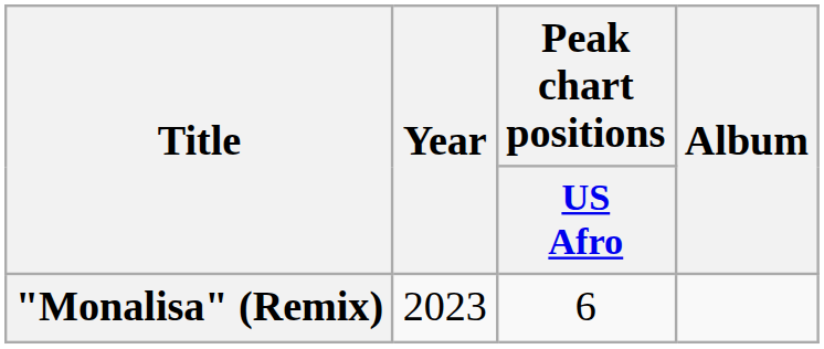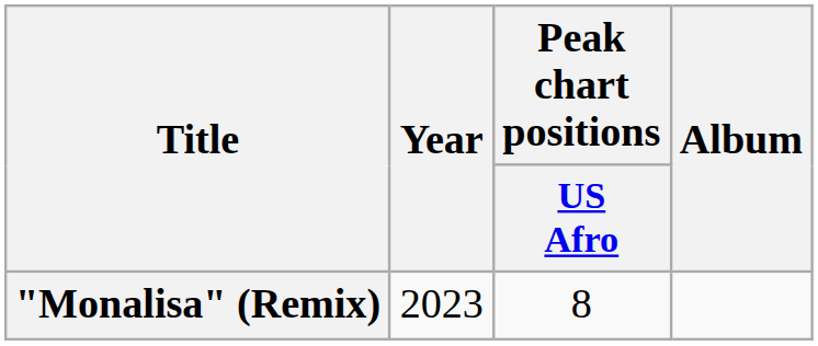"Monalisa" (Remix) | Peak chart positions / US Afro: 6 -> 8
